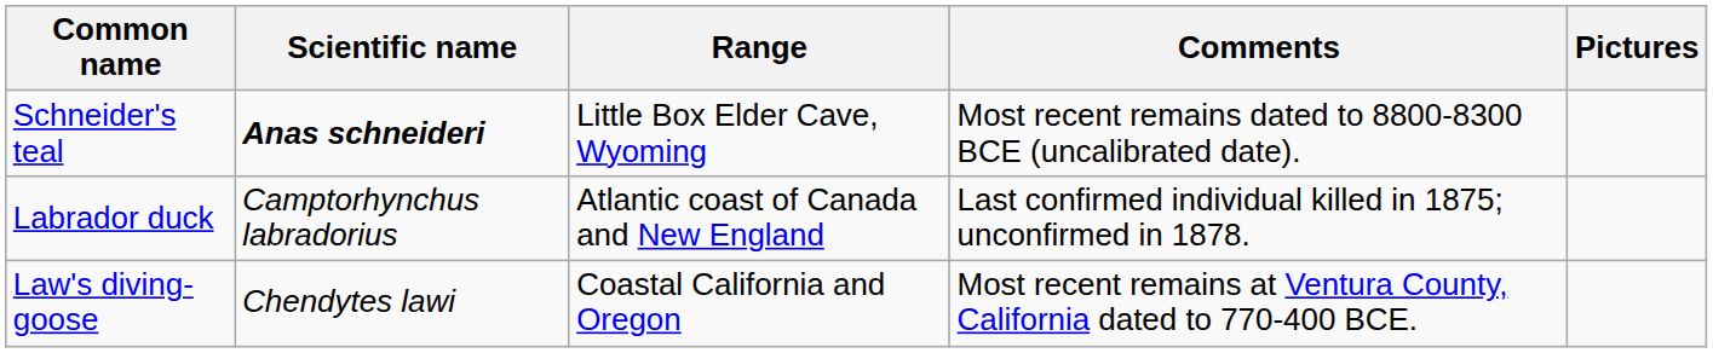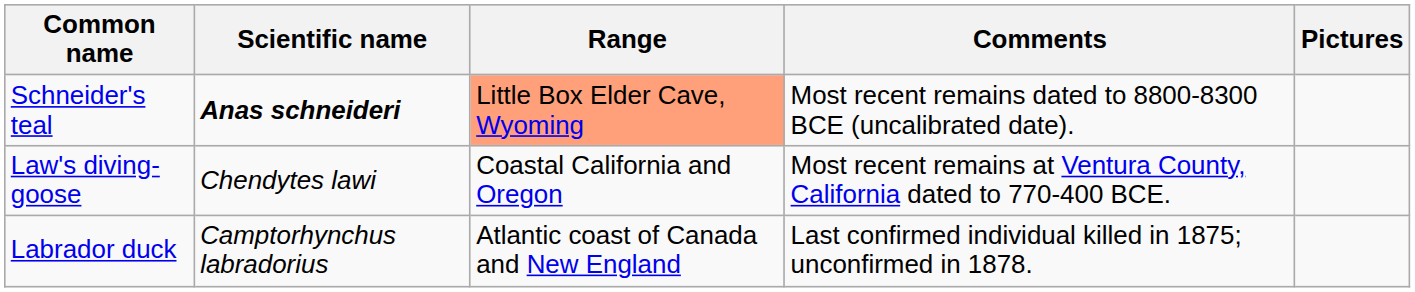Schneider's teal | Range: no background -> lightsalmon background
rows swapped: Labrador duck <-> Law's diving-goose
